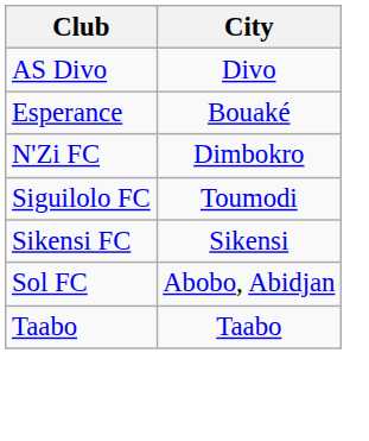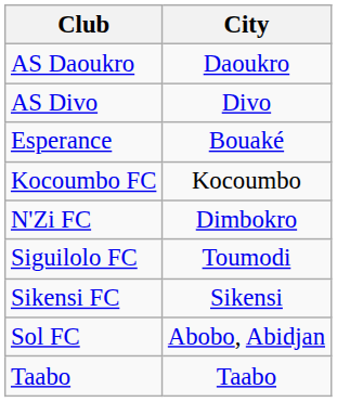+ row: AS Daoukro | Daoukro
+ row: Kocoumbo FC | Kocoumbo
